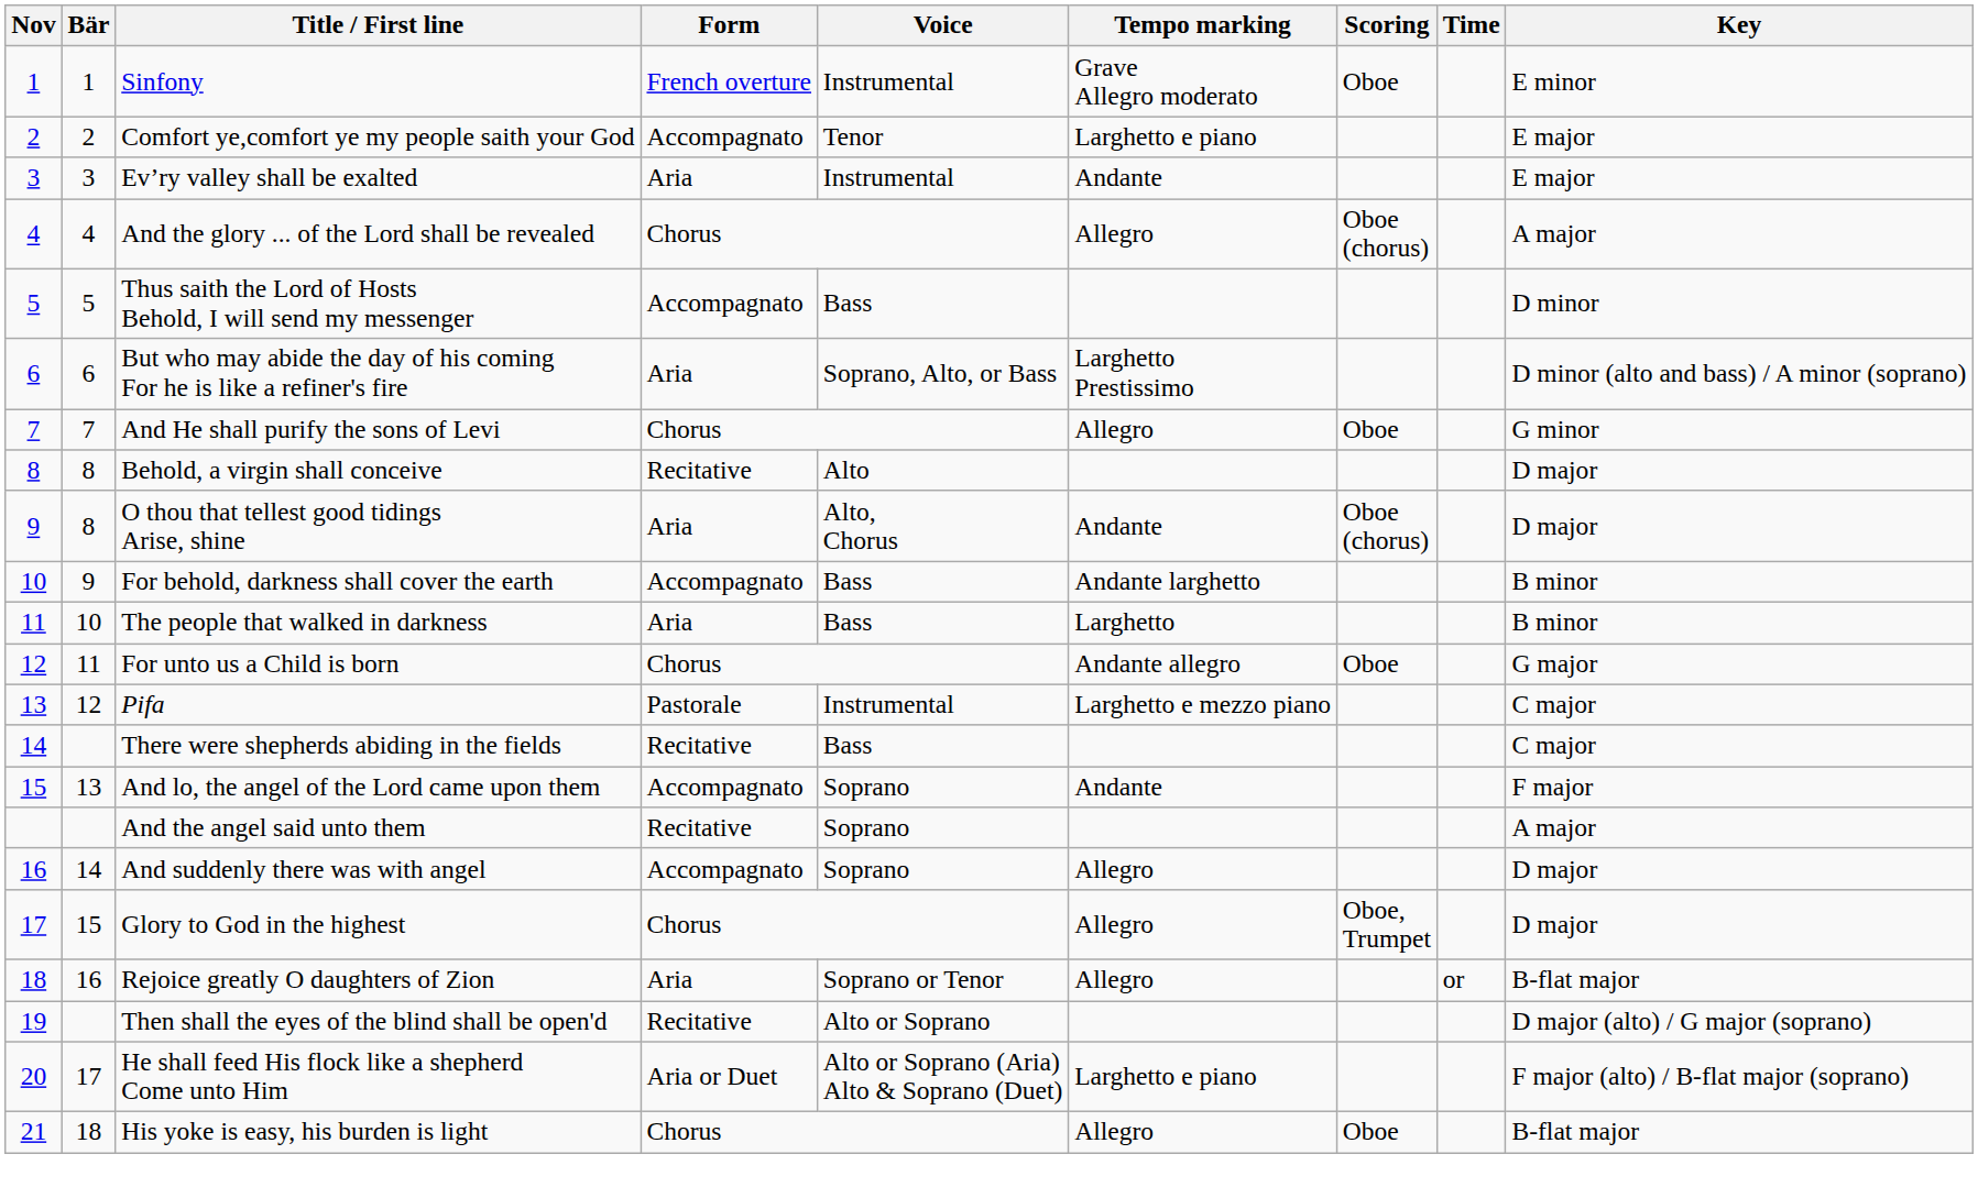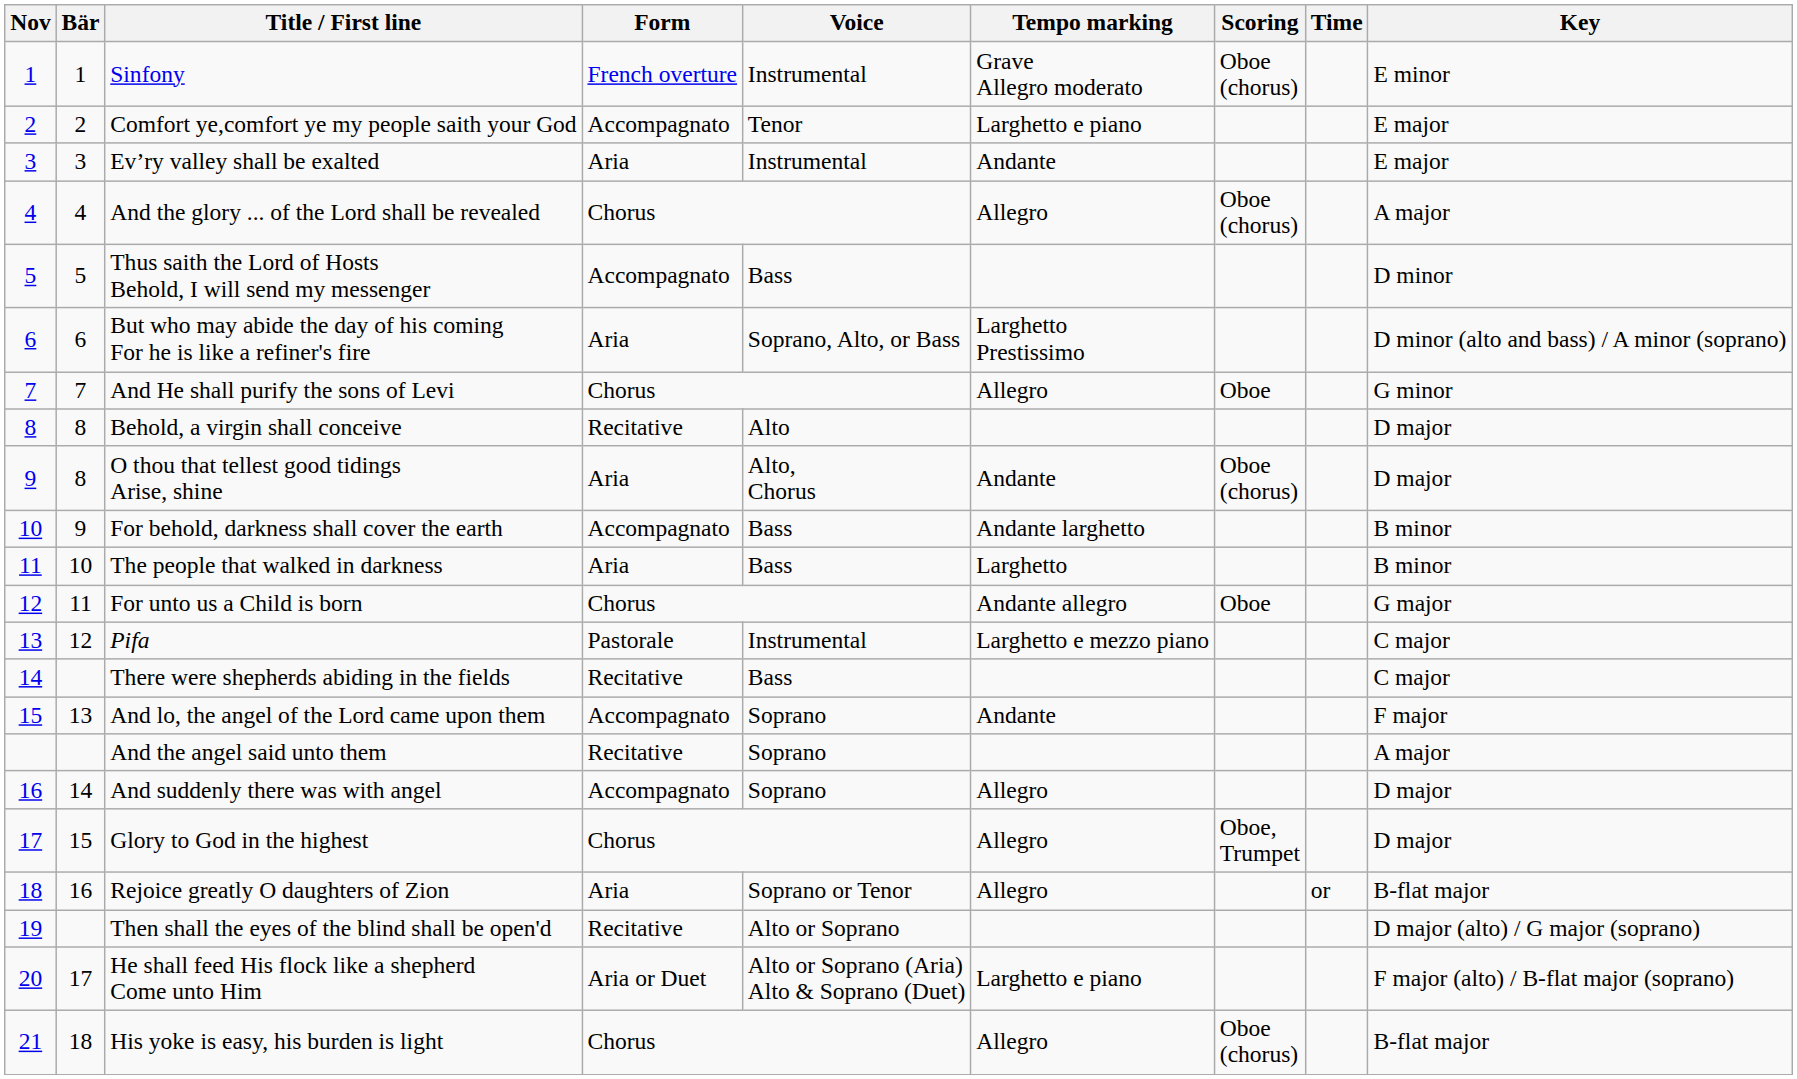Sinfony | Scoring: Oboe -> Oboe (chorus)
His yoke is easy, his burden is light | Scoring: Oboe -> Oboe (chorus)
